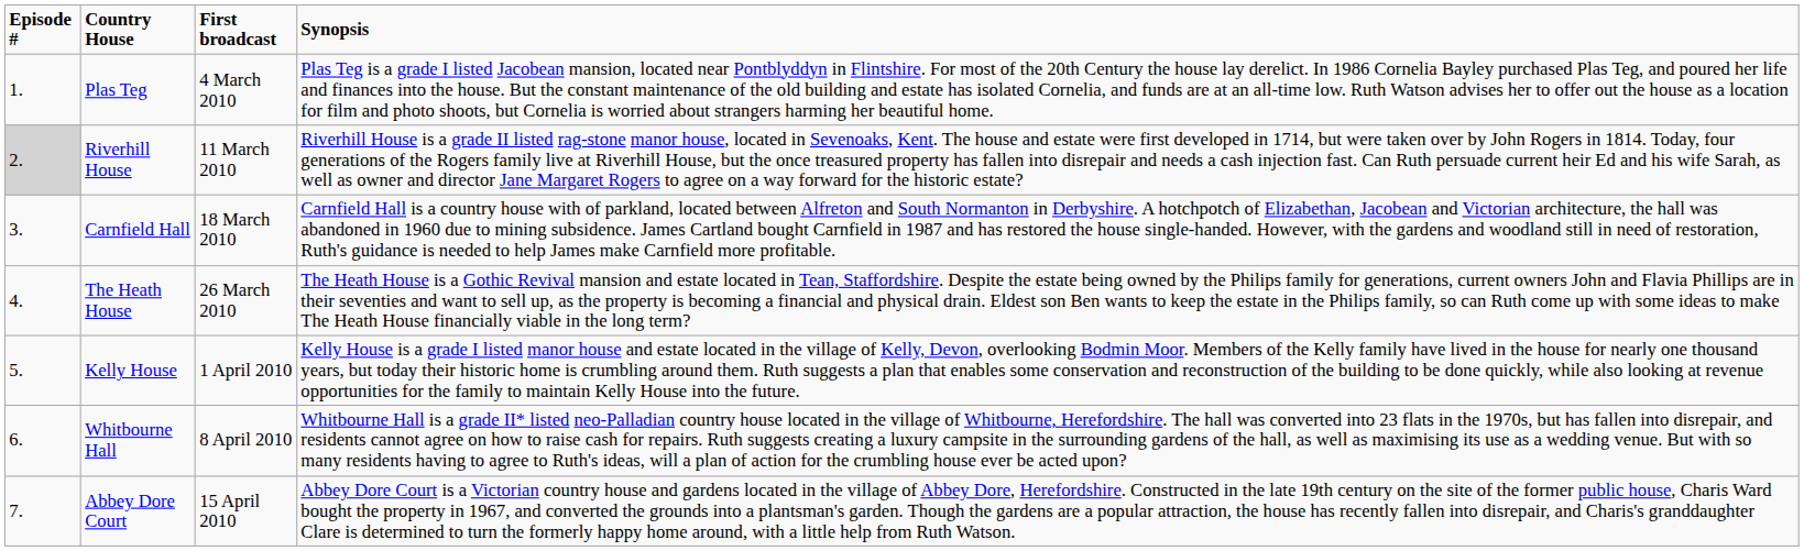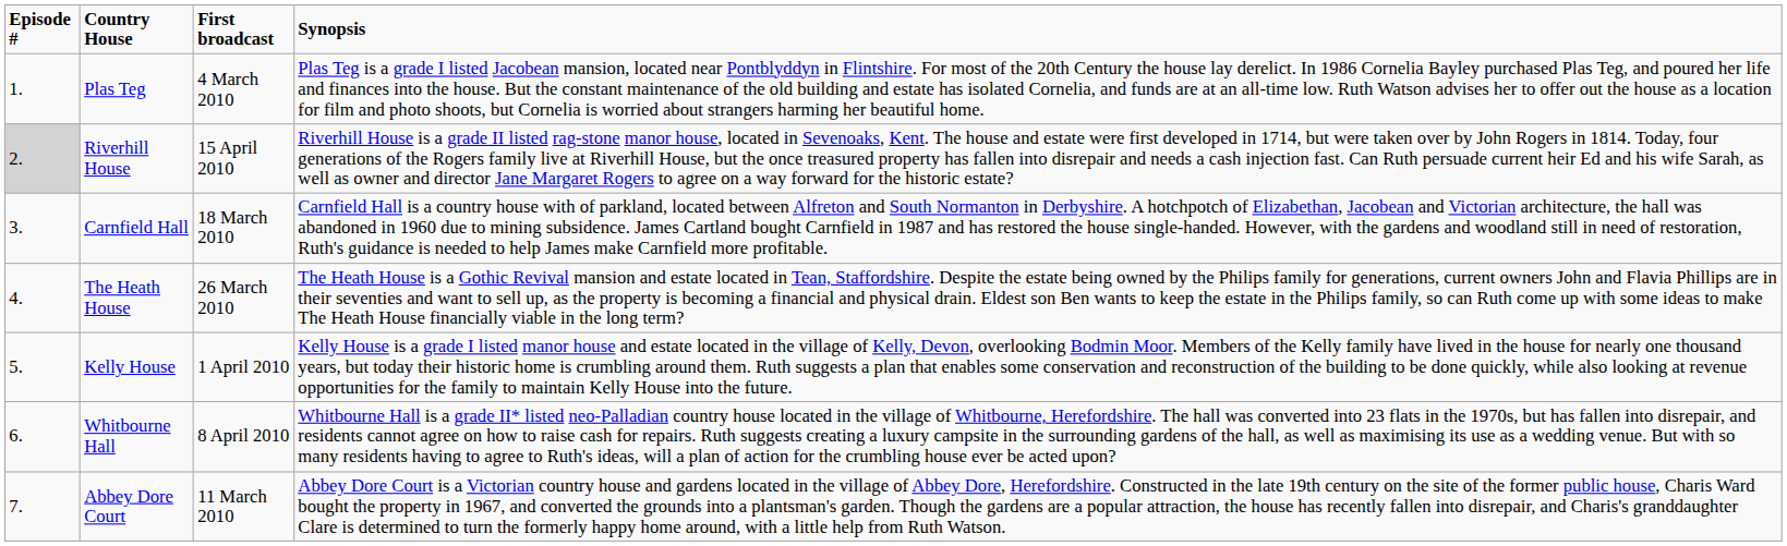Riverhill House | First broadcast: 11 March 2010 -> 15 April 2010
Abbey Dore Court | First broadcast: 15 April 2010 -> 11 March 2010
